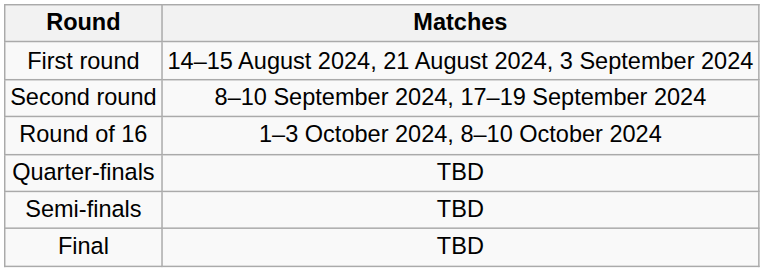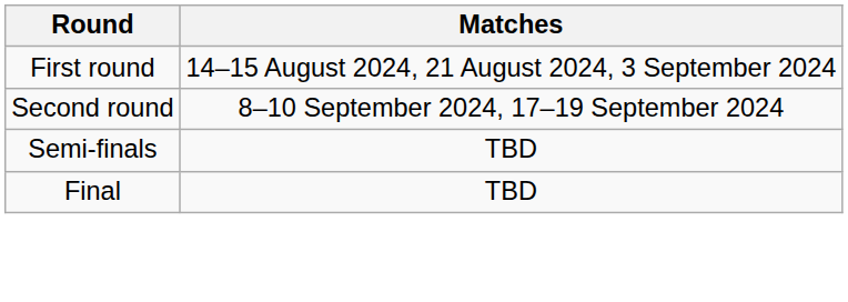- row: Round of 16 | 1–3 October 2024, 8–10 October 2024
- row: Quarter-finals | TBD
